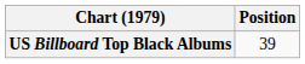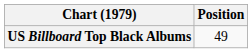US Billboard Top Black Albums | Position: 39 -> 49
